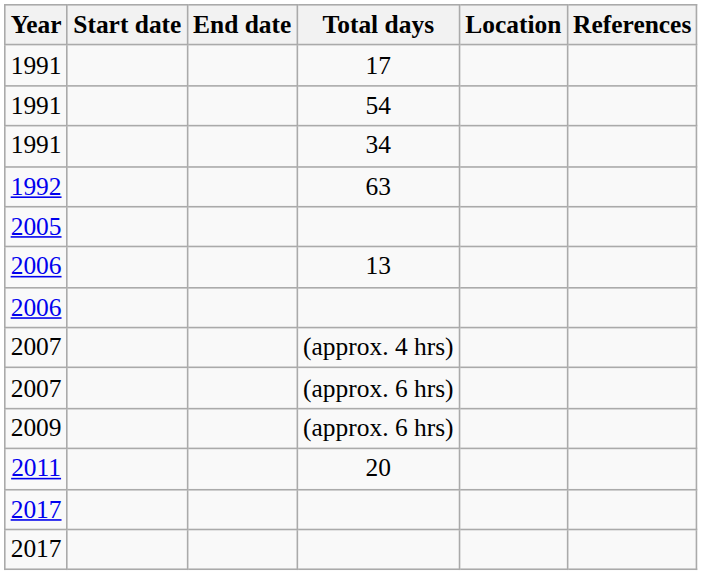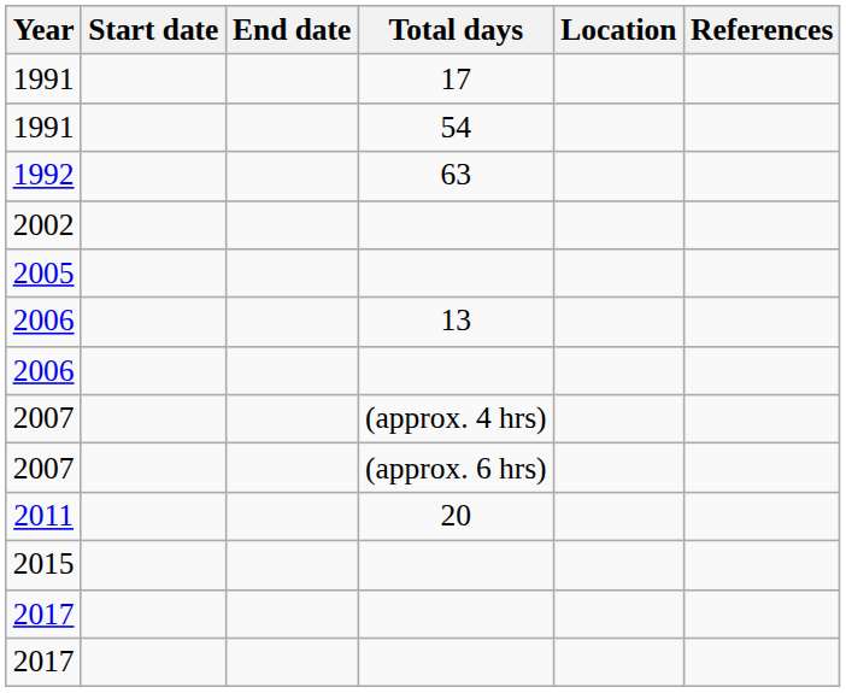- row: 1991 | 34
+ row: 2002
- row: 2009 | (approx. 6 hrs)
+ row: 2015
